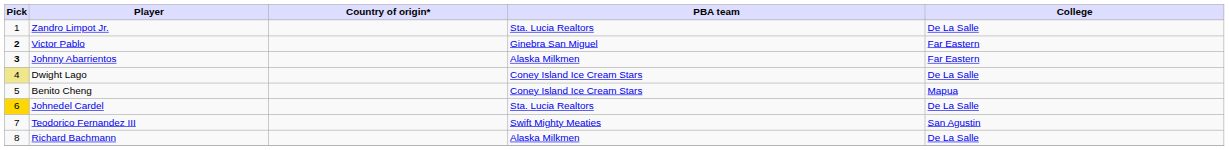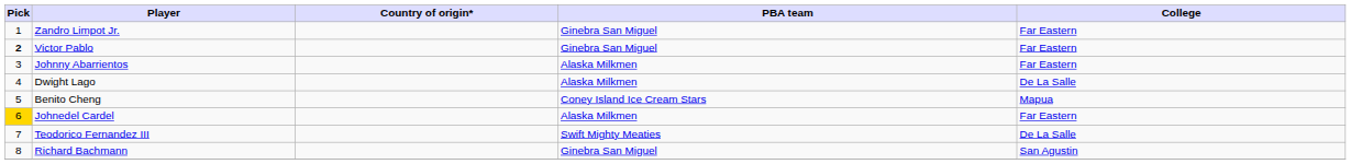Zandro Limpot Jr. | PBA team: Sta. Lucia Realtors -> Ginebra San Miguel
Zandro Limpot Jr. | College: De La Salle -> Far Eastern
Johnny Abarrientos | Pick: bold -> normal
Dwight Lago | Pick: khaki background -> no background
Dwight Lago | PBA team: Coney Island Ice Cream Stars -> Alaska Milkmen
Johnedel Cardel | PBA team: Sta. Lucia Realtors -> Alaska Milkmen
Johnedel Cardel | College: De La Salle -> Far Eastern
Teodorico Fernandez III | College: San Agustin -> De La Salle
Richard Bachmann | PBA team: Alaska Milkmen -> Ginebra San Miguel
Richard Bachmann | College: De La Salle -> San Agustin
